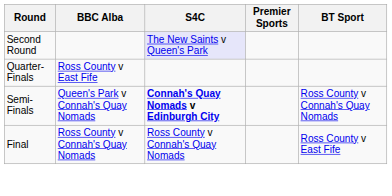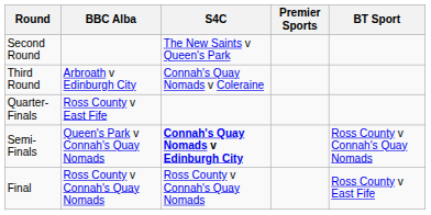Second Round | S4C: lavender background -> no background
+ row: Third Round | Arbroath v Edinburgh City | Connah's Quay Nomads v Coleraine
